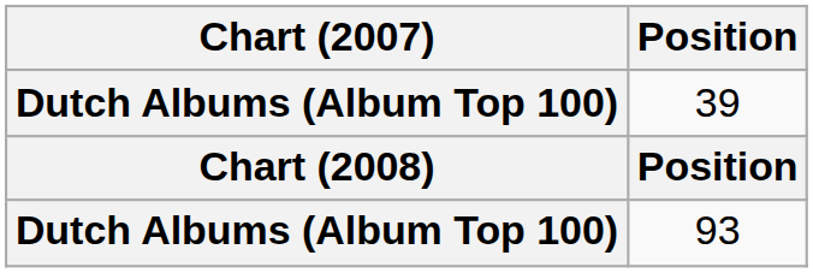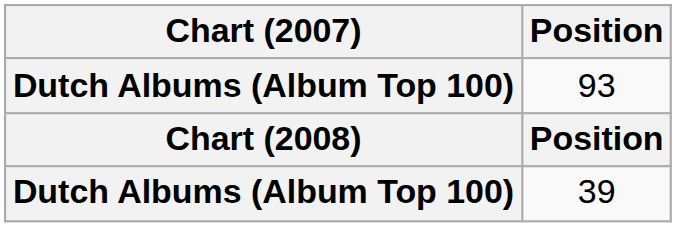rows swapped: 39 <-> 93
